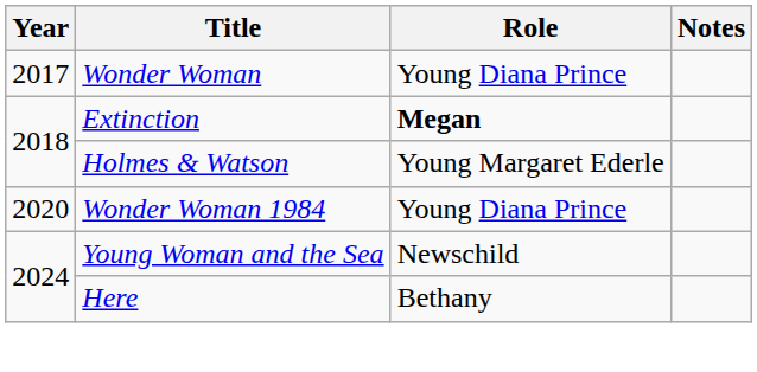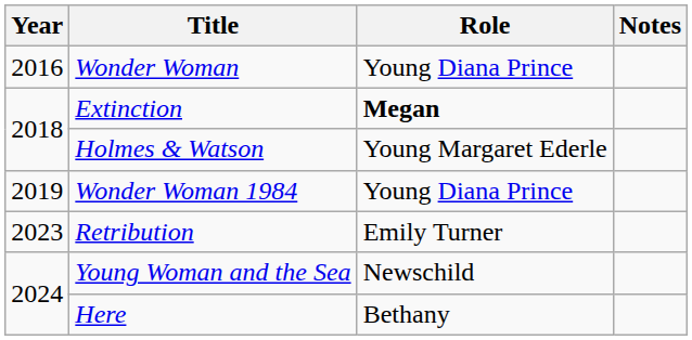Wonder Woman | Year: 2017 -> 2016
Wonder Woman 1984 | Year: 2020 -> 2019
+ row: 2023 | Retribution | Emily Turner
